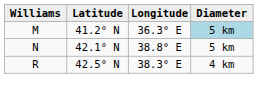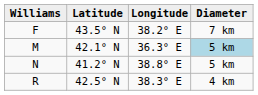+ row: F | 43.5° N | 38.2° E | 7 km
M | Latitude: 41.2° N -> 42.1° N
N | Latitude: 42.1° N -> 41.2° N
